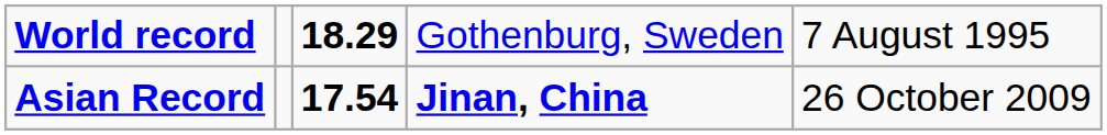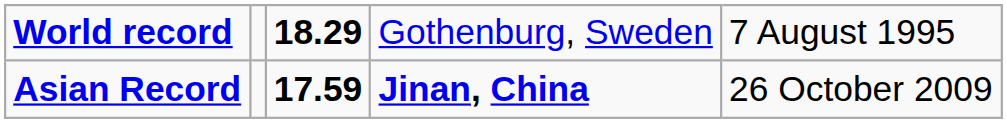Asian Record | column 3: 17.54 -> 17.59
